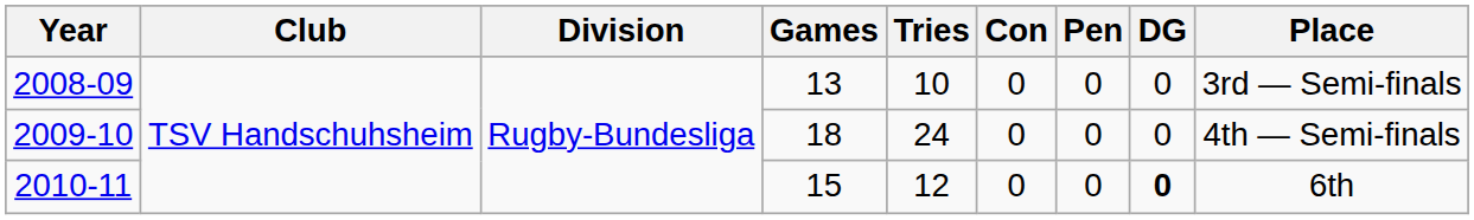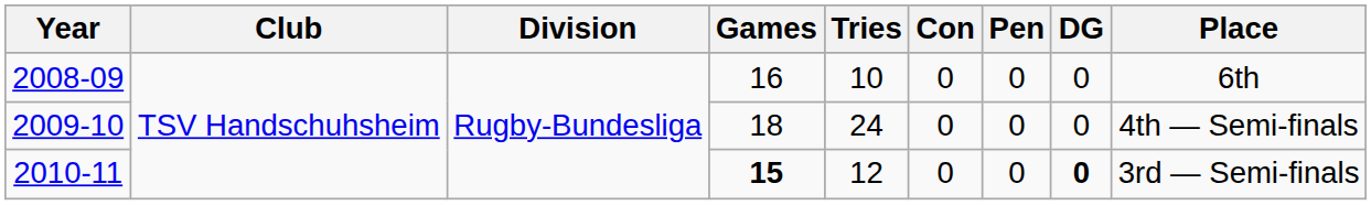2008-09 | Games: 13 -> 16
2008-09 | Place: 3rd — Semi-finals -> 6th
2010-11 | Games: normal -> bold
2010-11 | Place: 6th -> 3rd — Semi-finals
